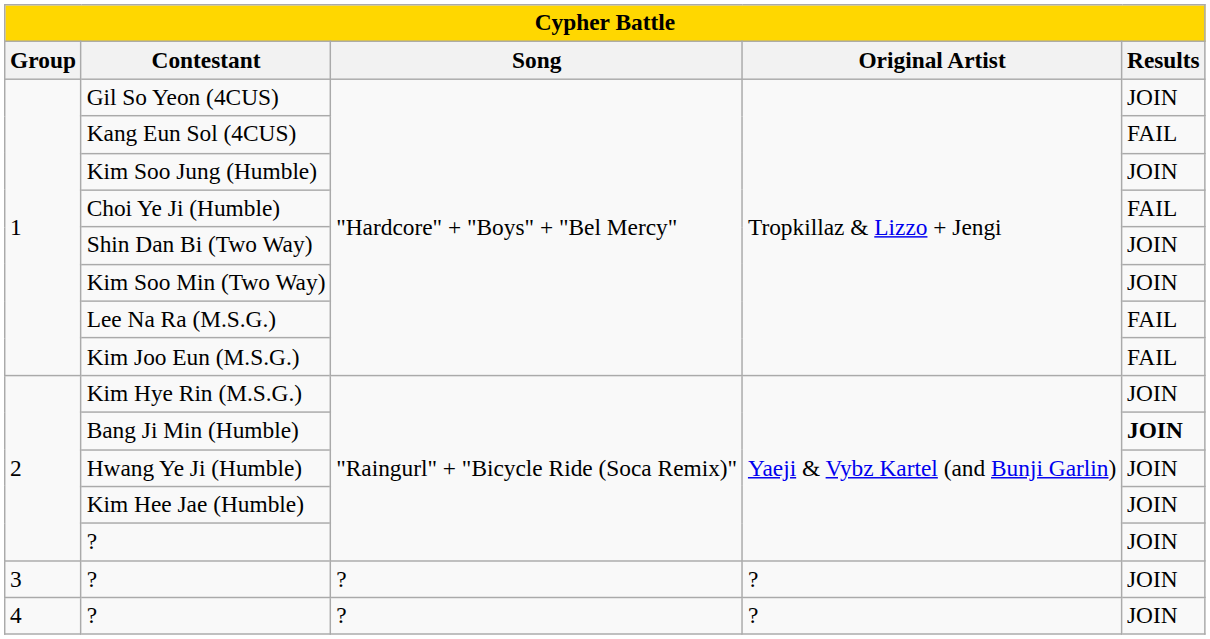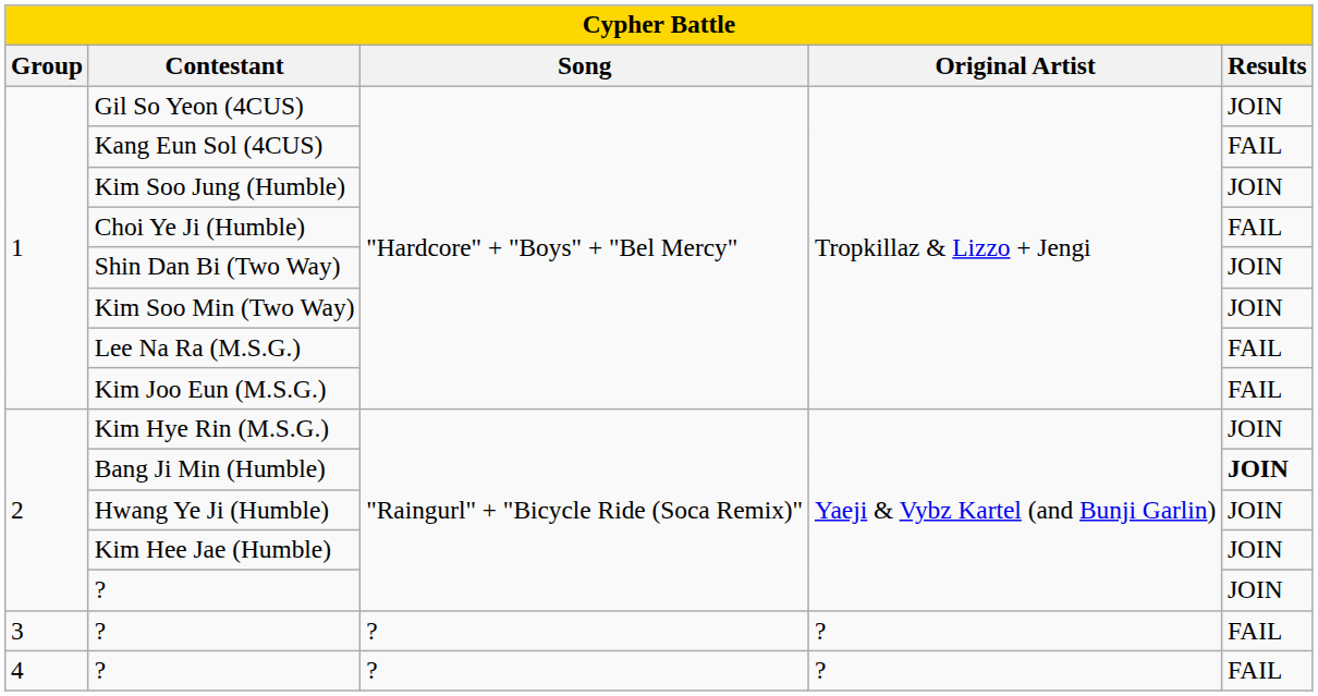3 / ? | Results: JOIN -> FAIL
4 / ? | Results: JOIN -> FAIL
